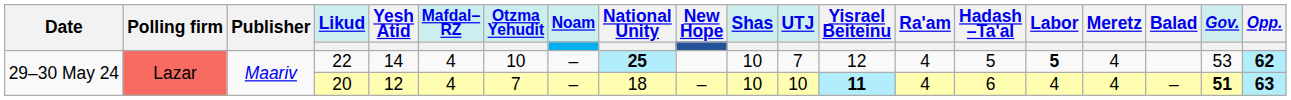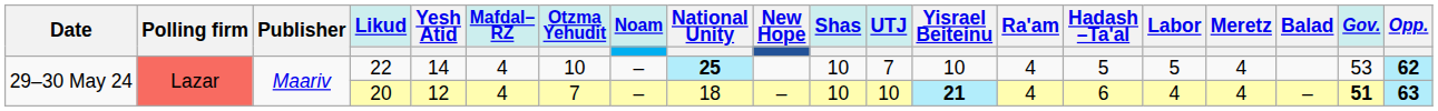22 | Yisrael Beiteinu: 12 -> 10
22 | Labor: bold -> normal
20 | Yisrael Beiteinu: 11 -> 21
